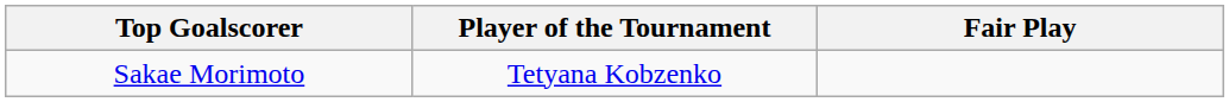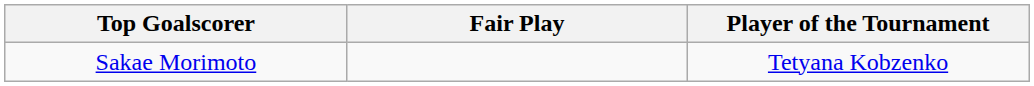columns swapped: Player of the Tournament <-> Fair Play
